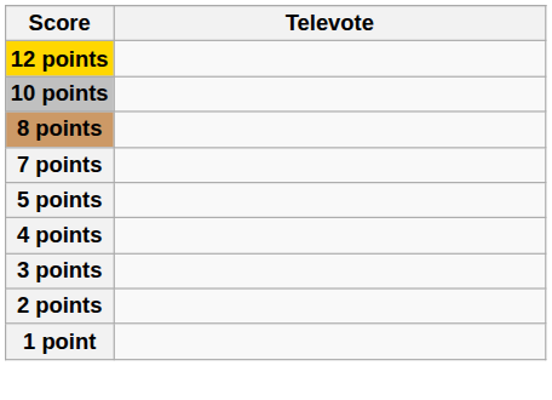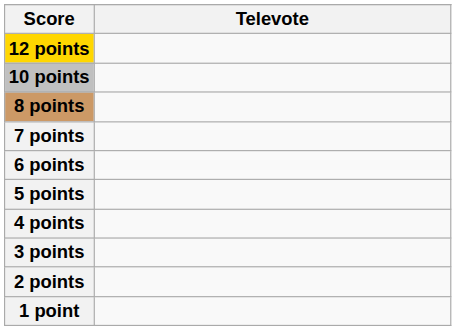+ row: 6 points
